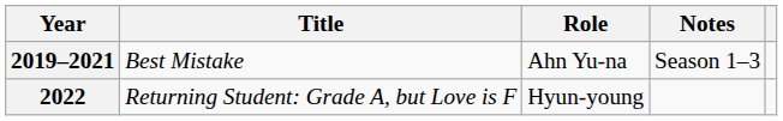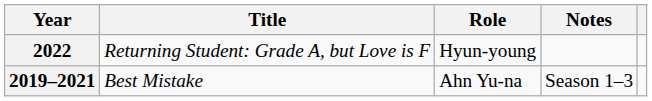rows swapped: 2019–2021 <-> 2022
